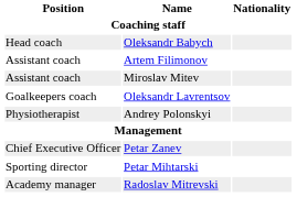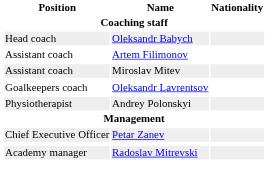- row: Sporting director | Petar Mihtarski
